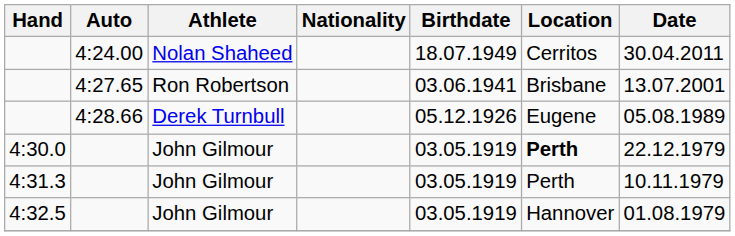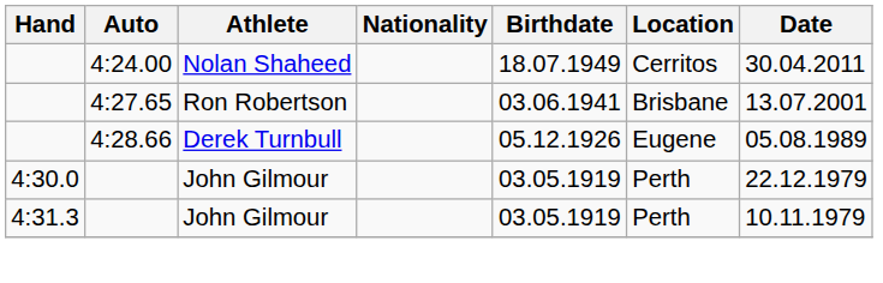4:30.0 | Location: bold -> normal
- row: 4:32.5 | John Gilmour | 03.05.1919 | Hannover | 01.08.1979
